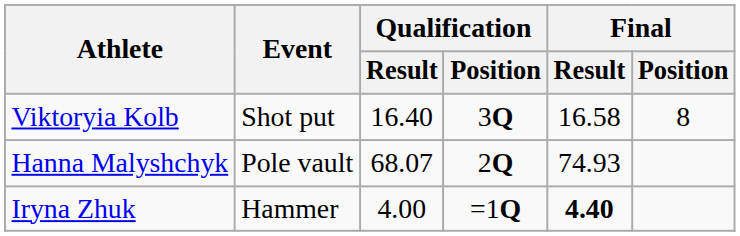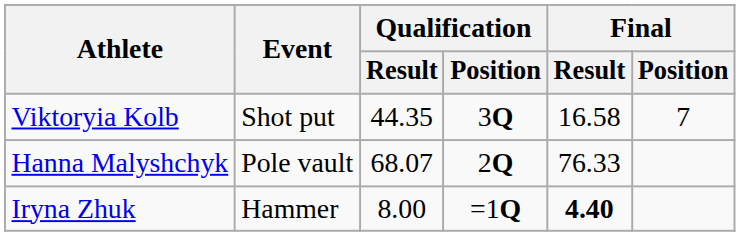Viktoryia Kolb | Qualification / Result: 16.40 -> 44.35
Viktoryia Kolb | Final / Position: 8 -> 7
Hanna Malyshchyk | Final / Result: 74.93 -> 76.33
Iryna Zhuk | Qualification / Result: 4.00 -> 8.00
